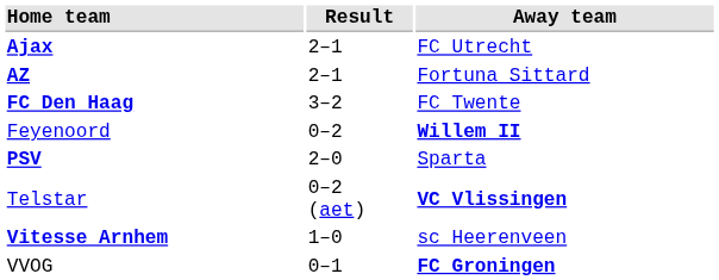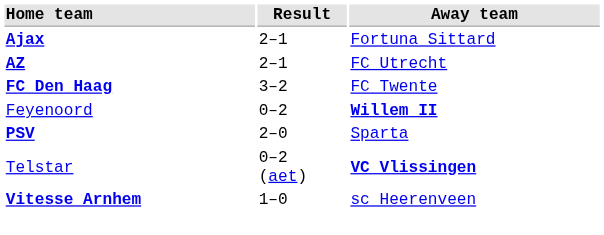Ajax | Away team: FC Utrecht -> Fortuna Sittard
AZ | Away team: Fortuna Sittard -> FC Utrecht
- row: VVOG | 0–1 | FC Groningen
